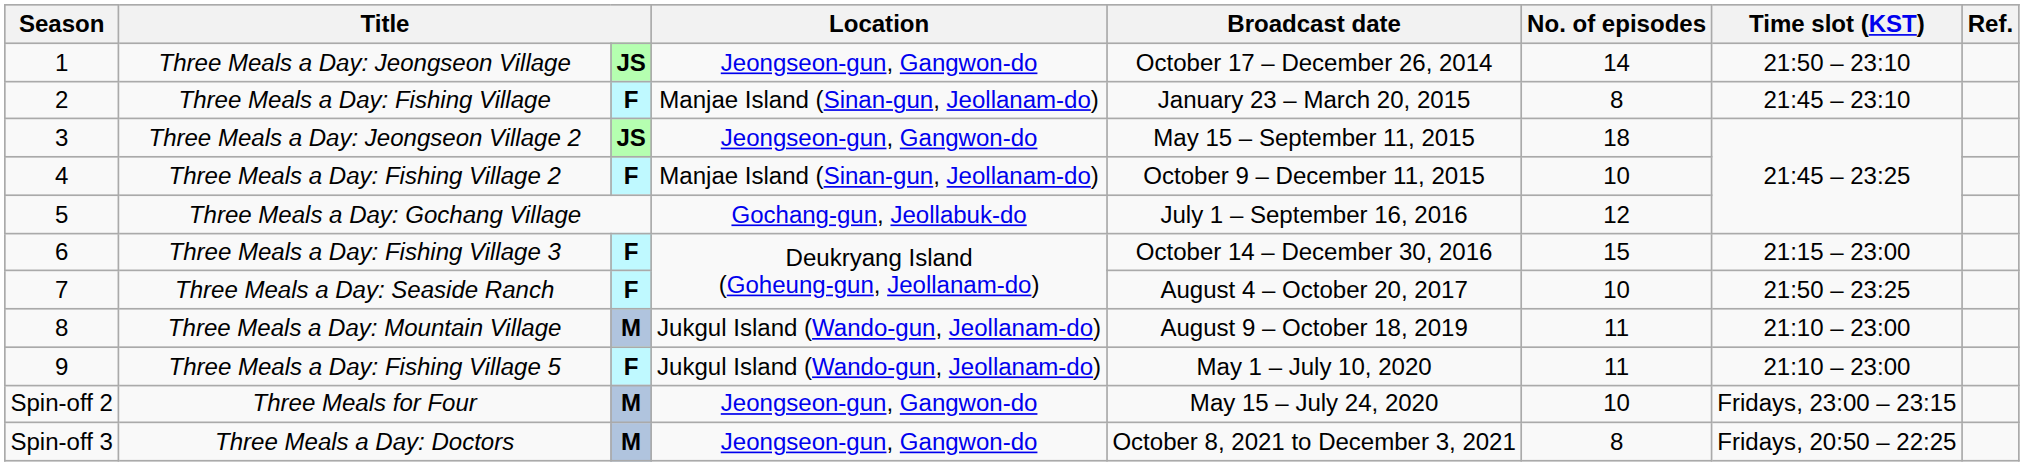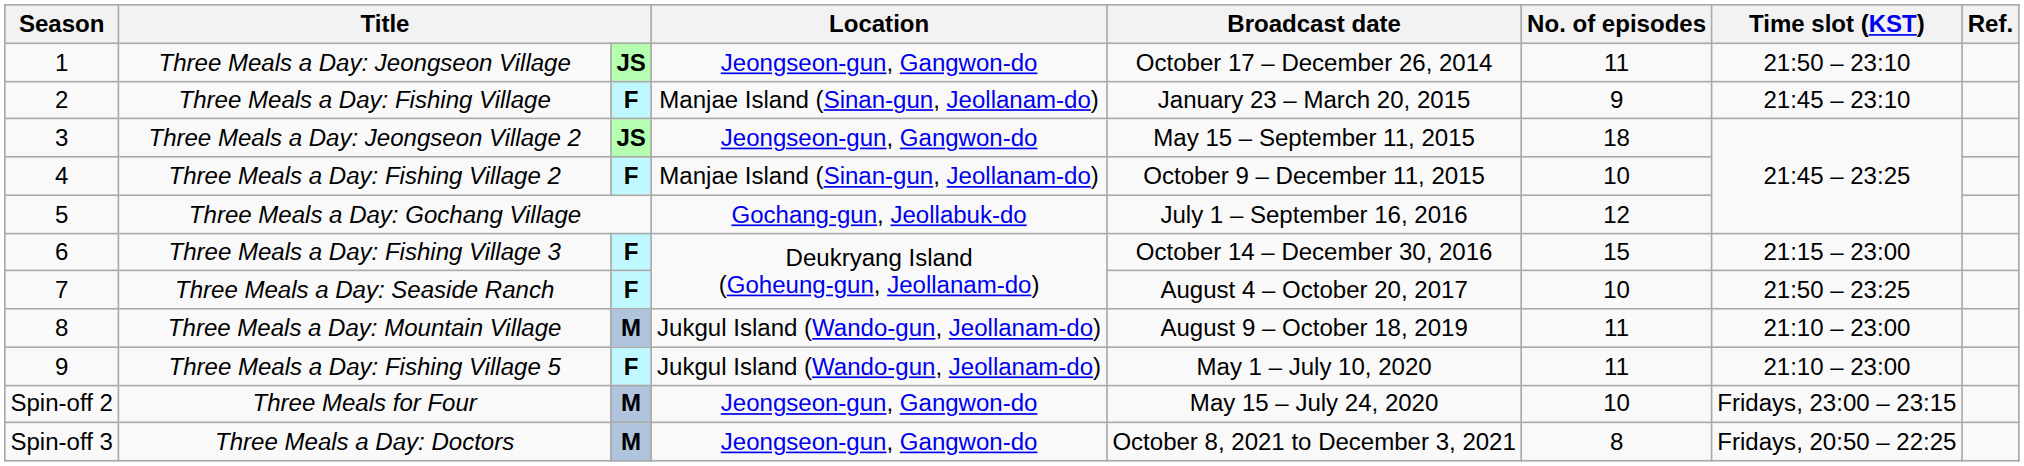Three Meals a Day: Jeongseon Village | No. of episodes: 14 -> 11
Three Meals a Day: Fishing Village | No. of episodes: 8 -> 9
